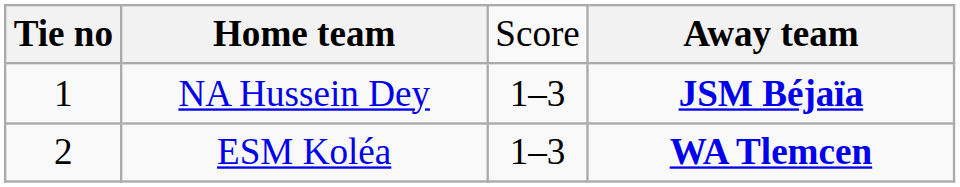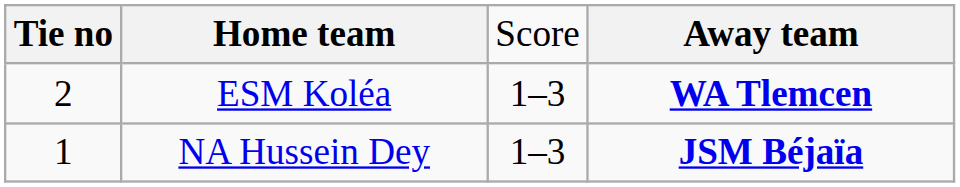rows swapped: NA Hussein Dey <-> ESM Koléa
